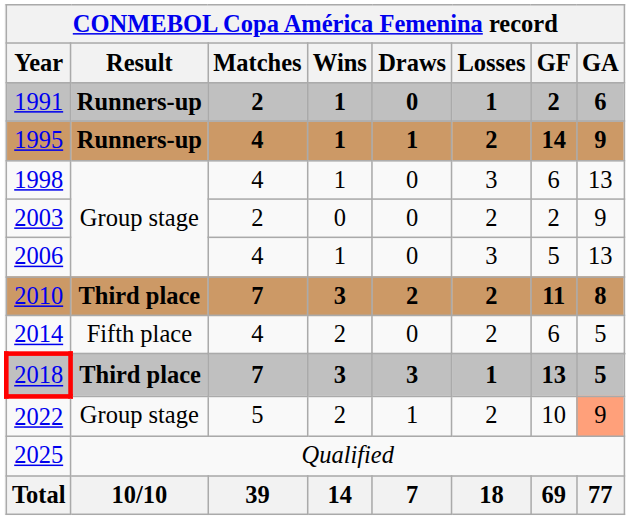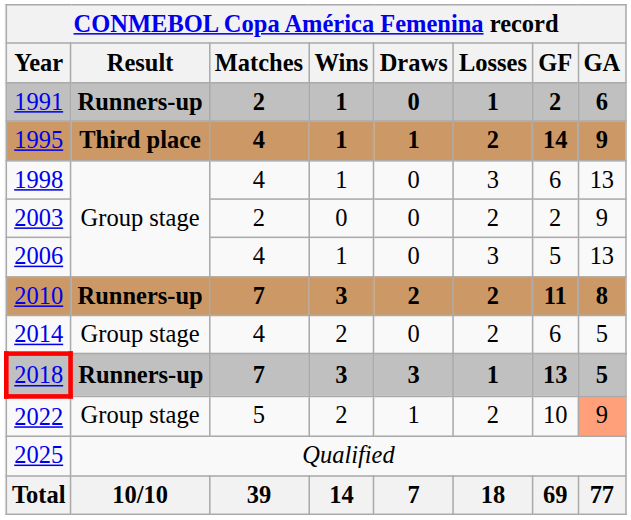1995 | Result: Runners-up -> Third place
2010 | Result: Third place -> Runners-up
2014 | Result: Fifth place -> Group stage
2018 | Result: Third place -> Runners-up
